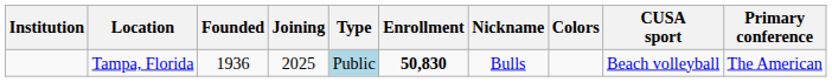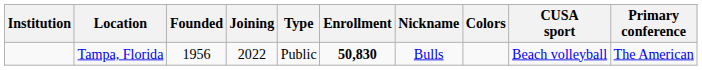Tampa, Florida | Founded: 1936 -> 1956
Tampa, Florida | Joining: 2025 -> 2022
Tampa, Florida | Type: lightblue background -> no background
